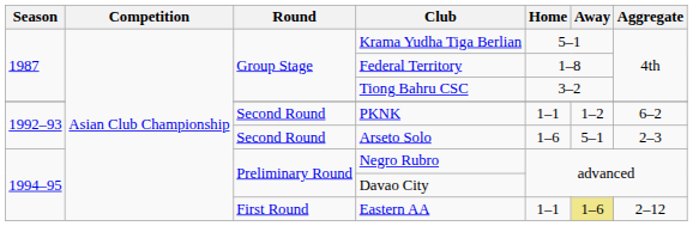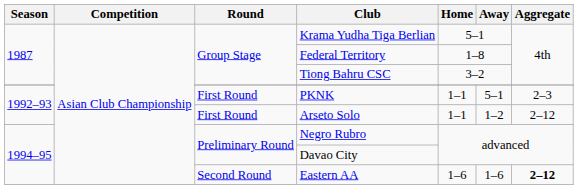PKNK | Round: Second Round -> First Round
PKNK | Away: 1–2 -> 5–1
PKNK | Aggregate: 6–2 -> 2–3
Arseto Solo | Round: Second Round -> First Round
Arseto Solo | Home: 1–6 -> 1–1
Arseto Solo | Away: 5–1 -> 1–2
Arseto Solo | Aggregate: 2–3 -> 2–12
Eastern AA | Round: First Round -> Second Round
Eastern AA | Home: 1–1 -> 1–6
Eastern AA | Away: khaki background -> no background
Eastern AA | Aggregate: normal -> bold
